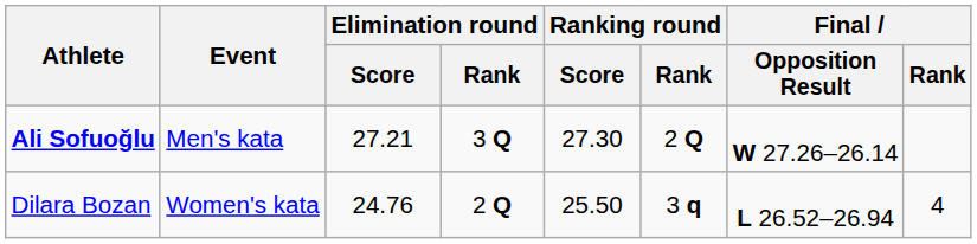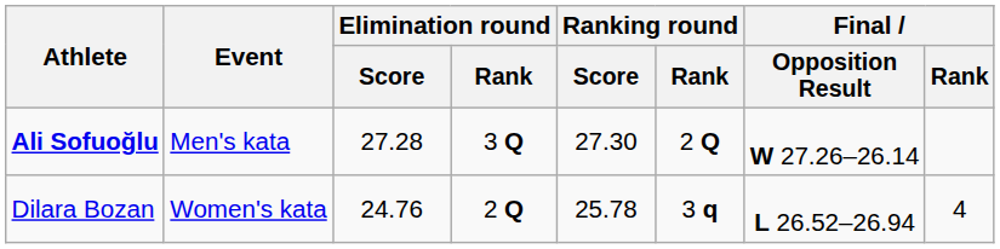Ali Sofuoğlu | Elimination round / Score: 27.21 -> 27.28
Dilara Bozan | Ranking round / Score: 25.50 -> 25.78
